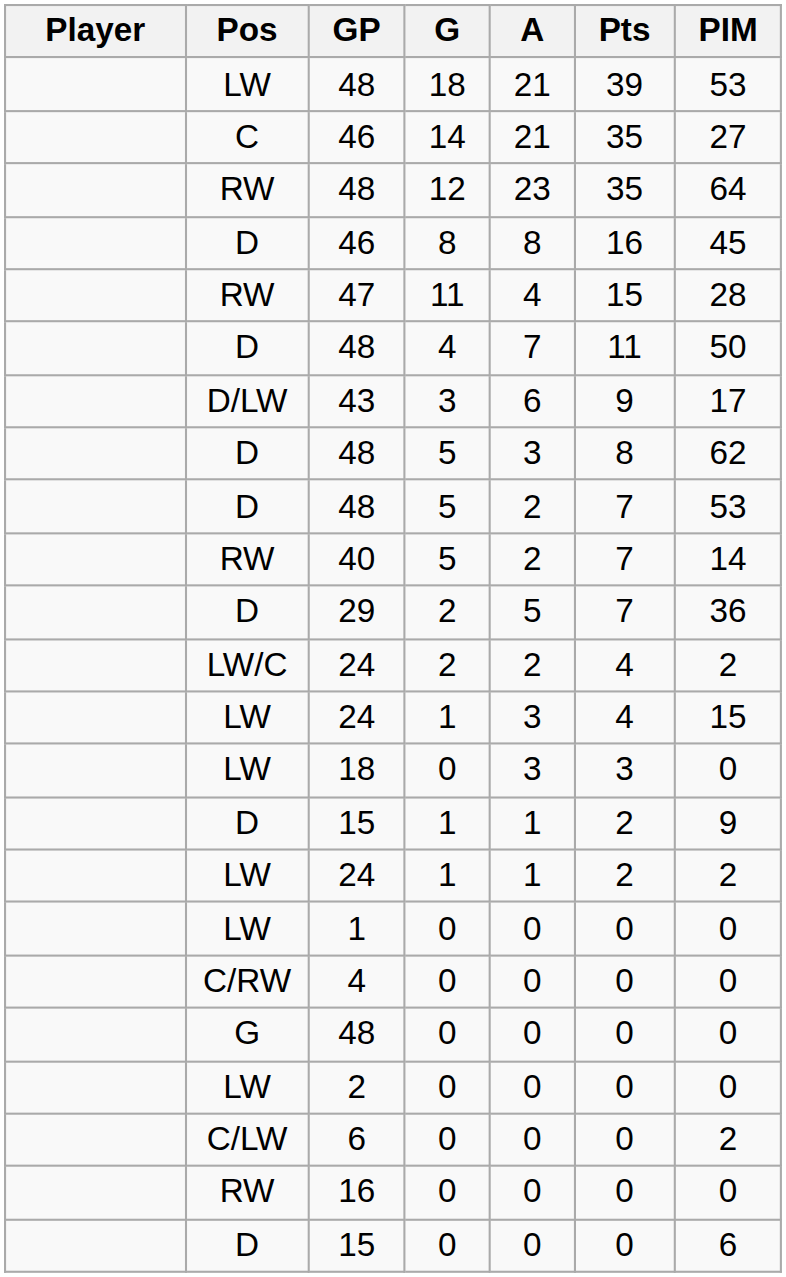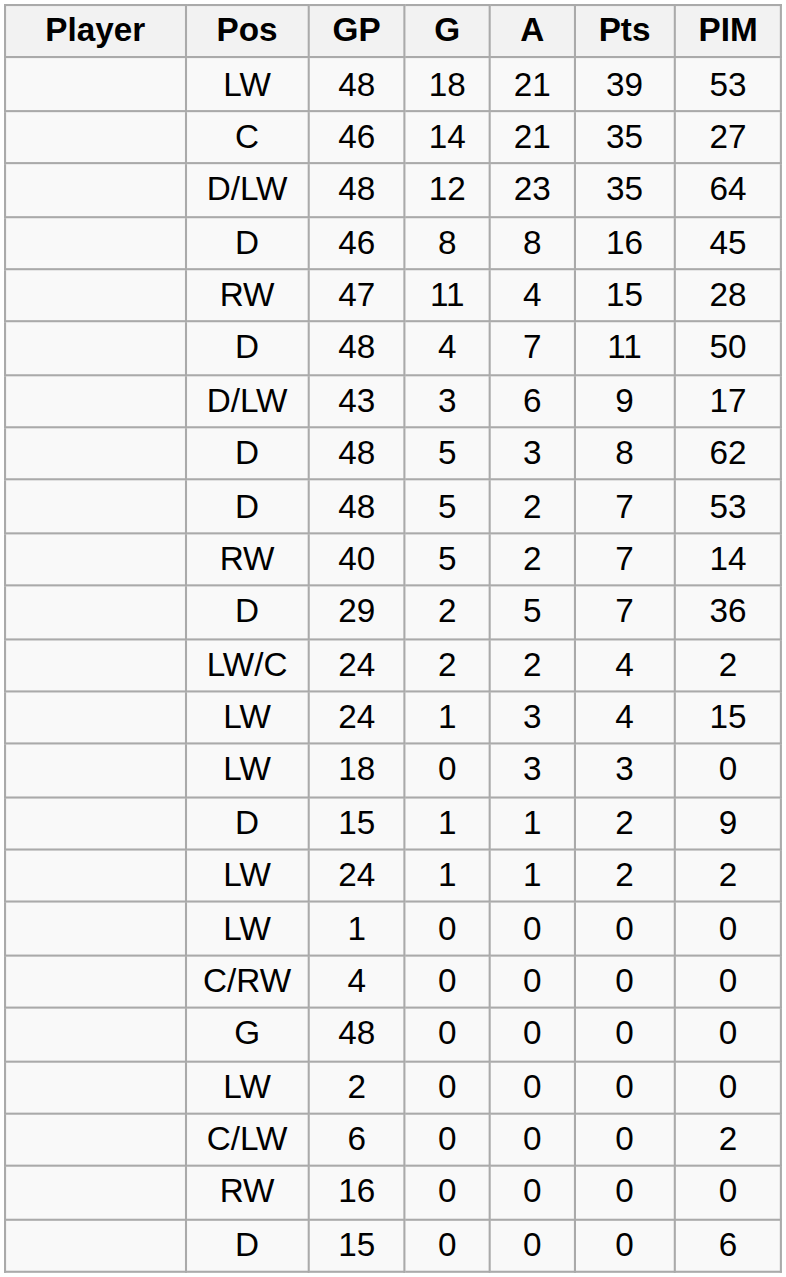48 / 12 | Pos: RW -> D/LW
